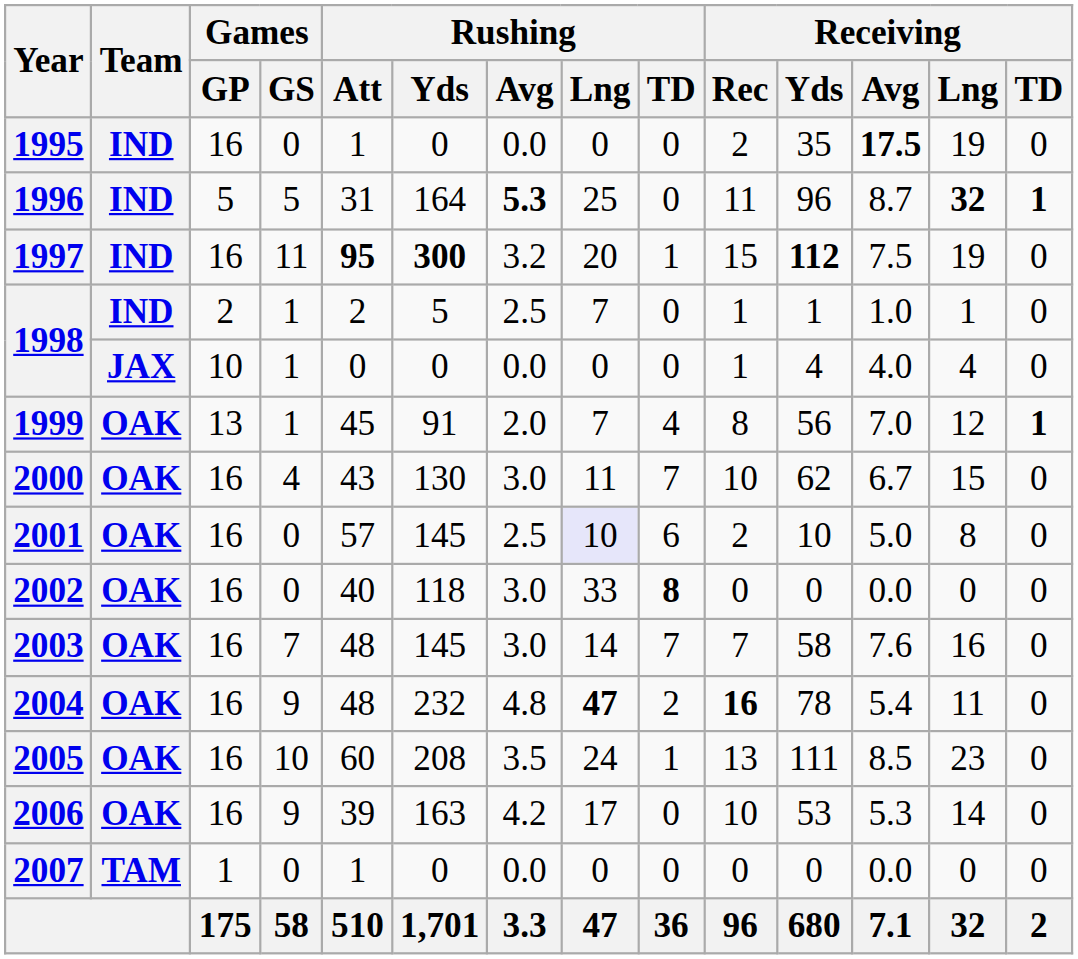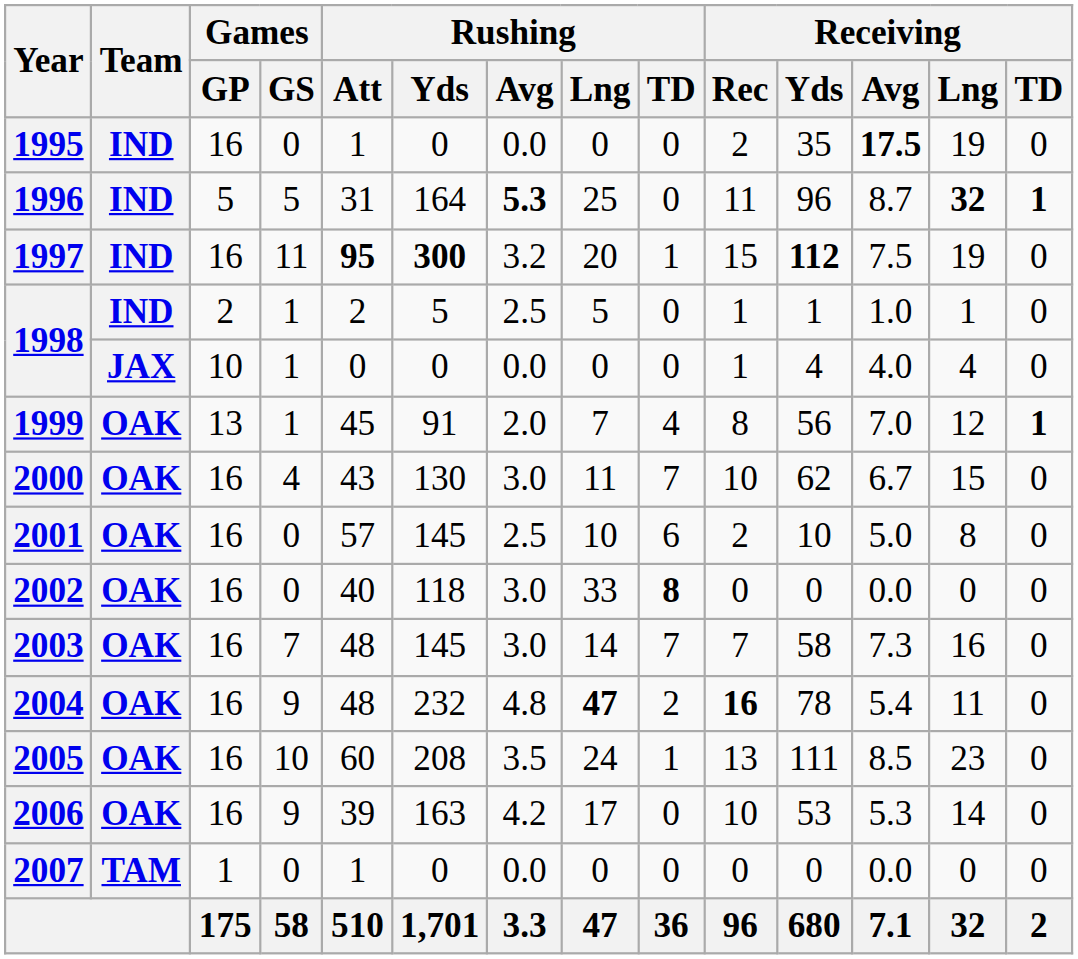1998 / 2 | Rushing / Lng: 7 -> 5
2001 | Rushing / Lng: lavender background -> no background
2003 | Receiving / Avg: 7.6 -> 7.3
